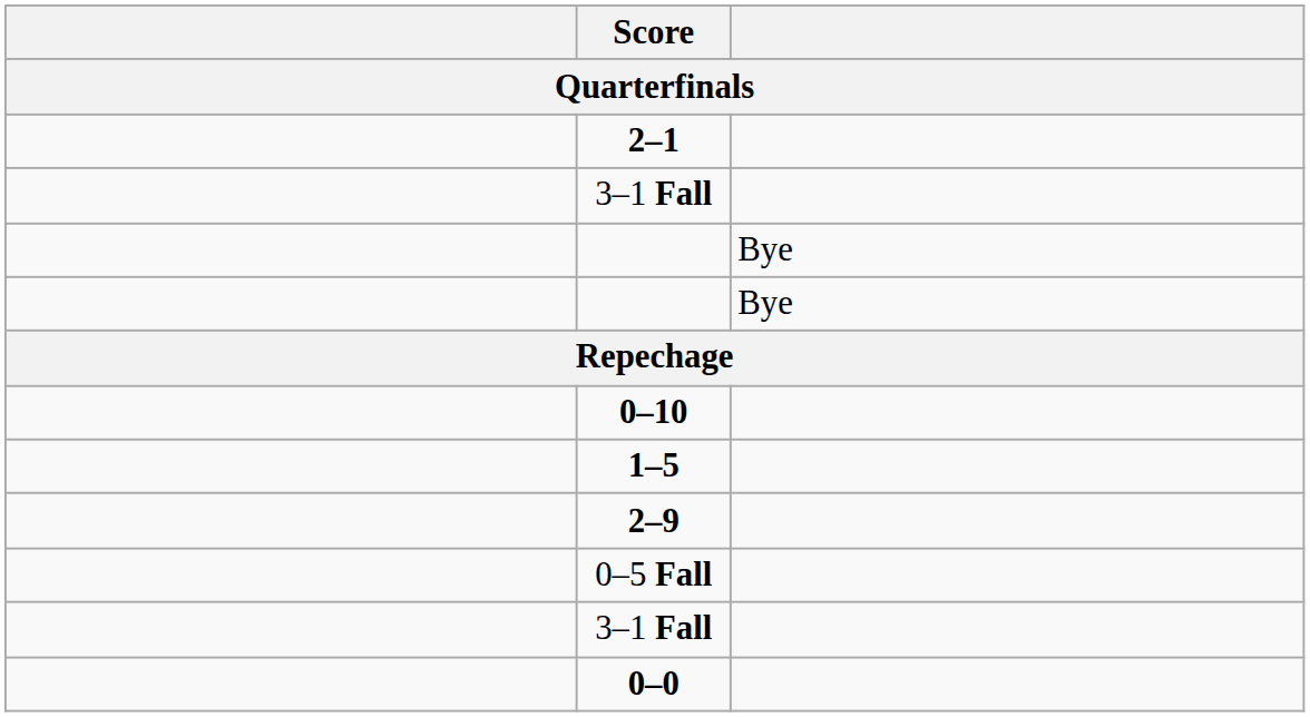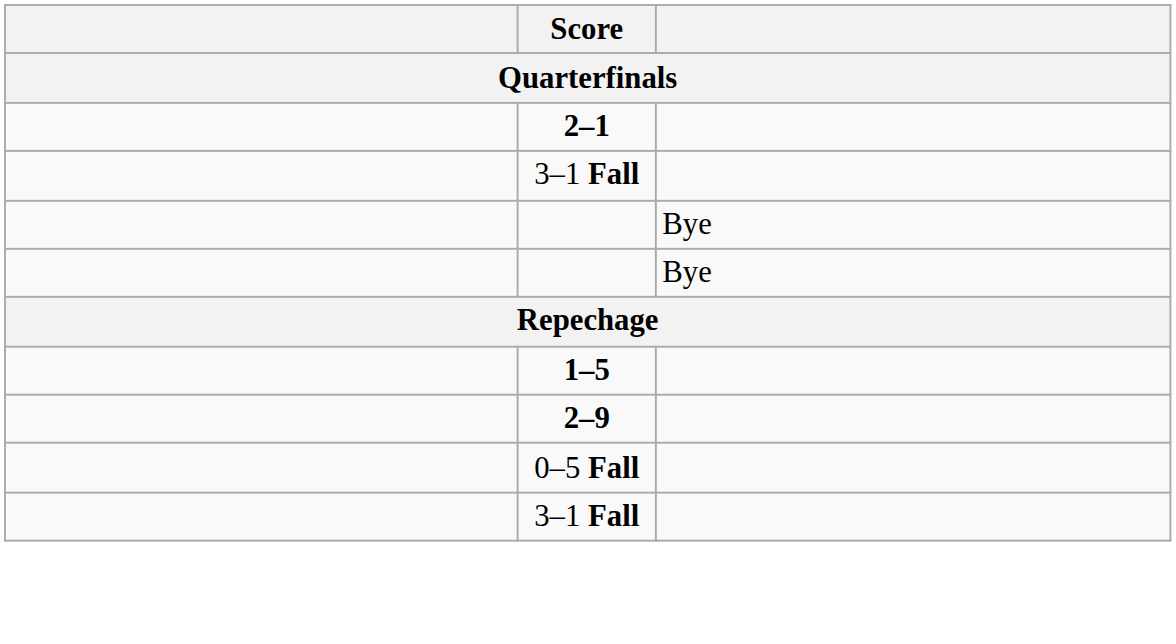- row: 0–10
- row: 0–0
